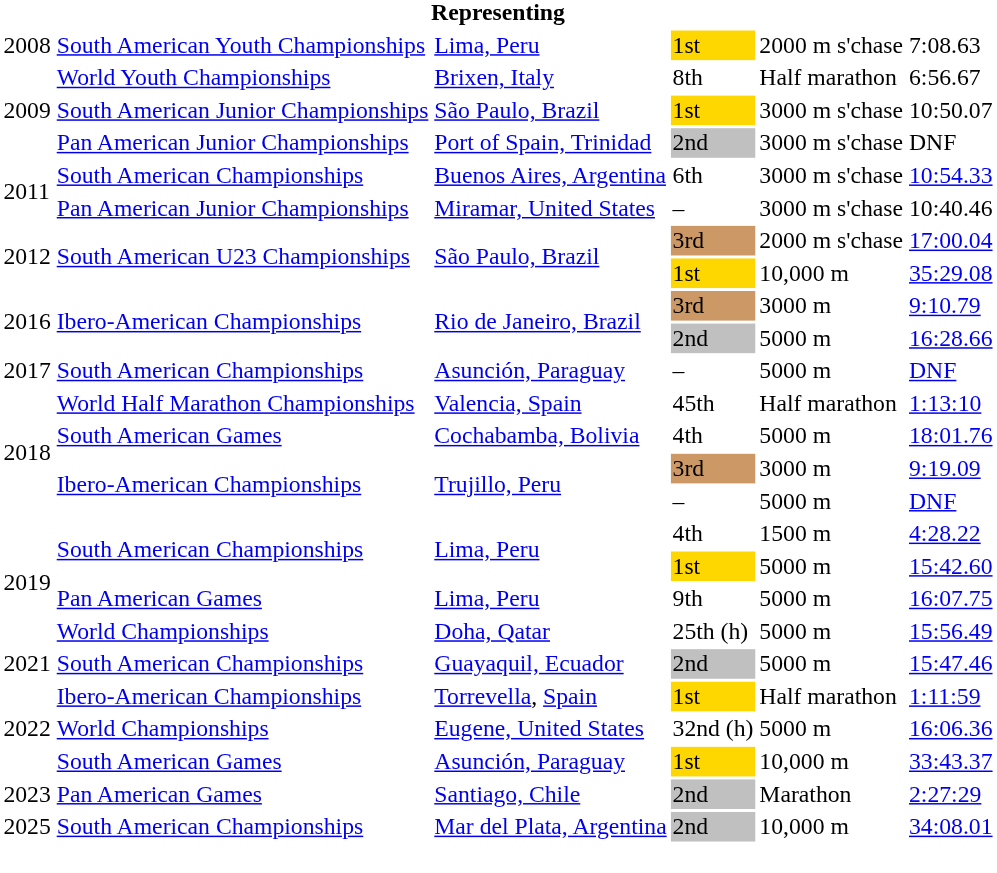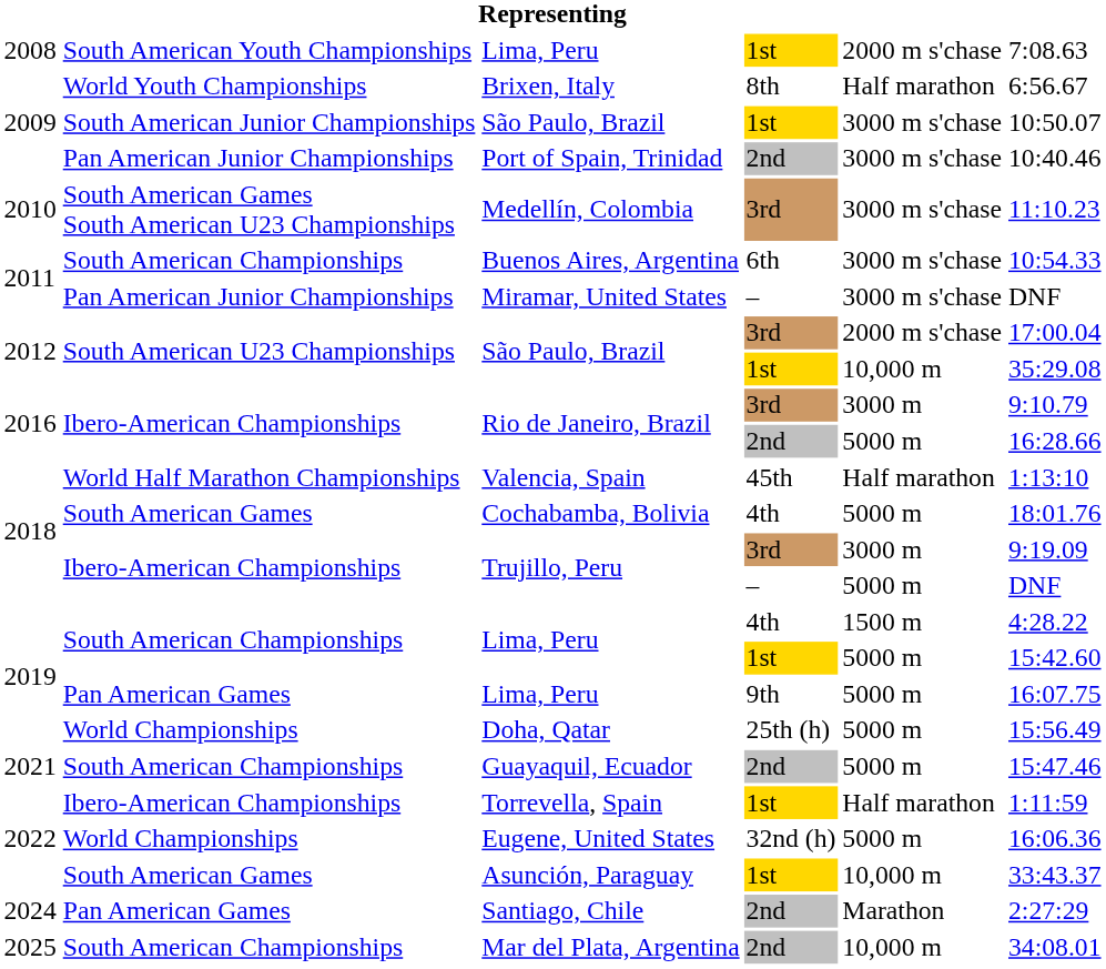Port of Spain, Trinidad | column 6: DNF -> 10:40.46
+ row: 2010 | South American Games South American U23 Championships | Medellín, Colombia | 3rd | 3000 m s'chase | 11:10.23
Miramar, United States | column 6: 10:40.46 -> DNF
- row: 2017 | South American Championships | Asunción, Paraguay | – | 5000 m | DNF
Santiago, Chile | column 1: 2023 -> 2024
